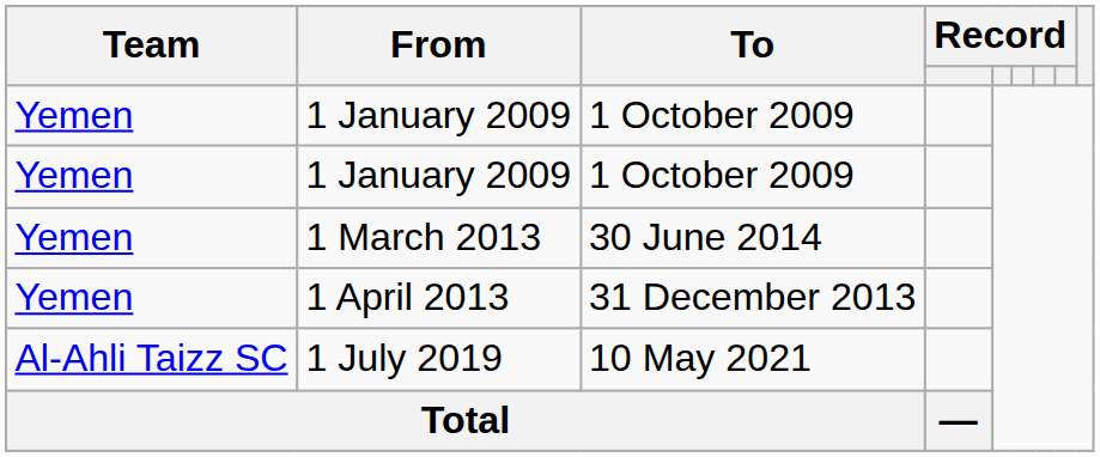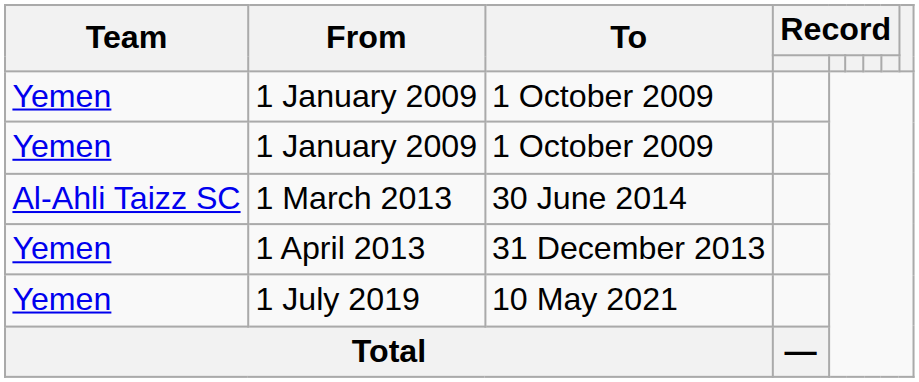1 March 2013 | Team: Yemen -> Al-Ahli Taizz SC
1 July 2019 | Team: Al-Ahli Taizz SC -> Yemen
